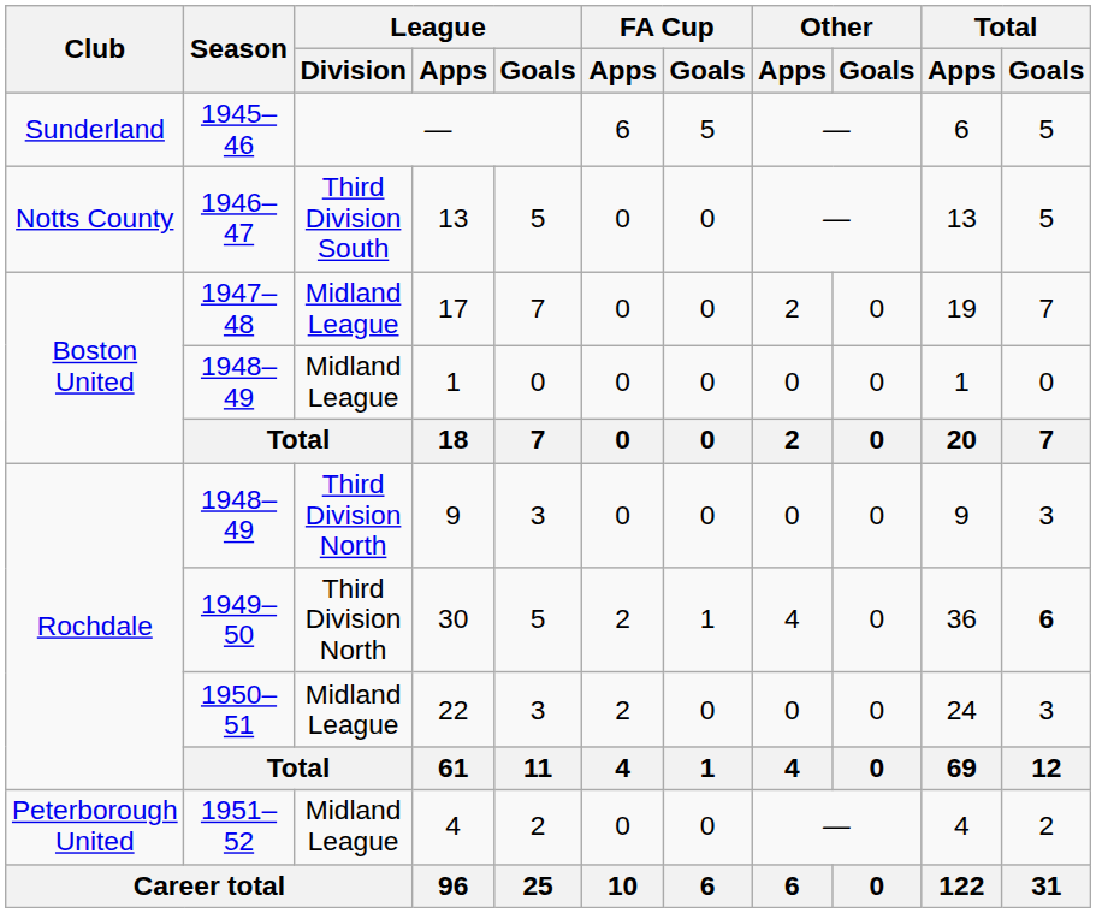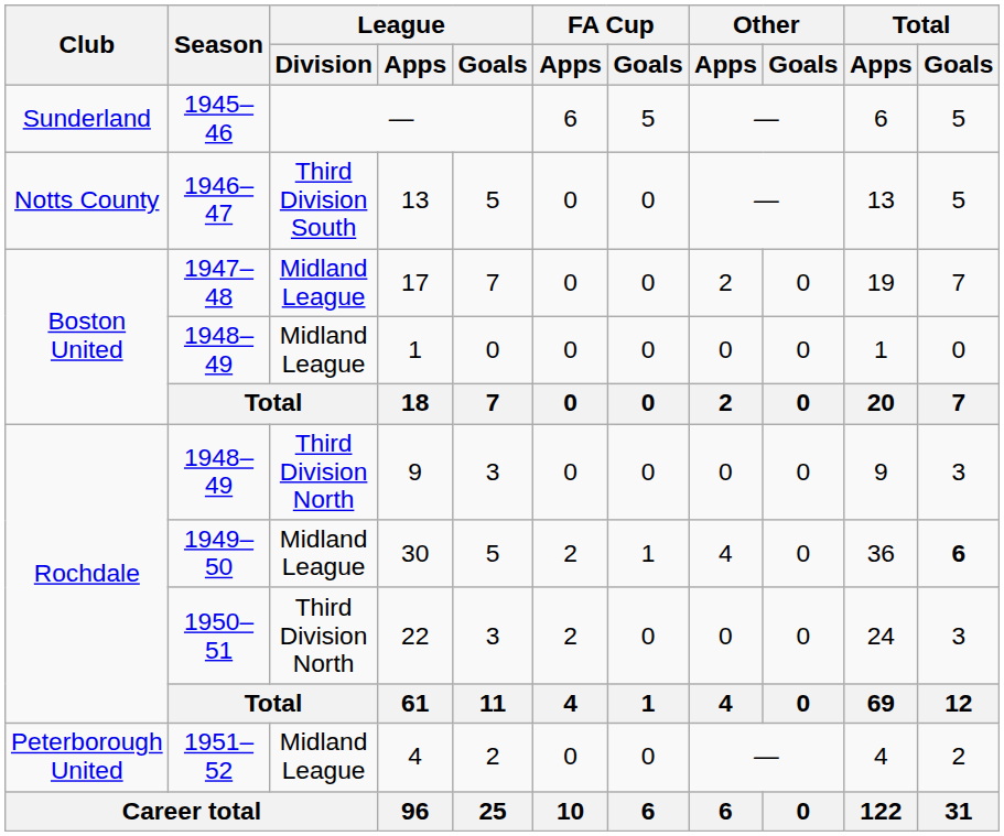30 | League / Division: Third Division North -> Midland League
22 | League / Division: Midland League -> Third Division North
